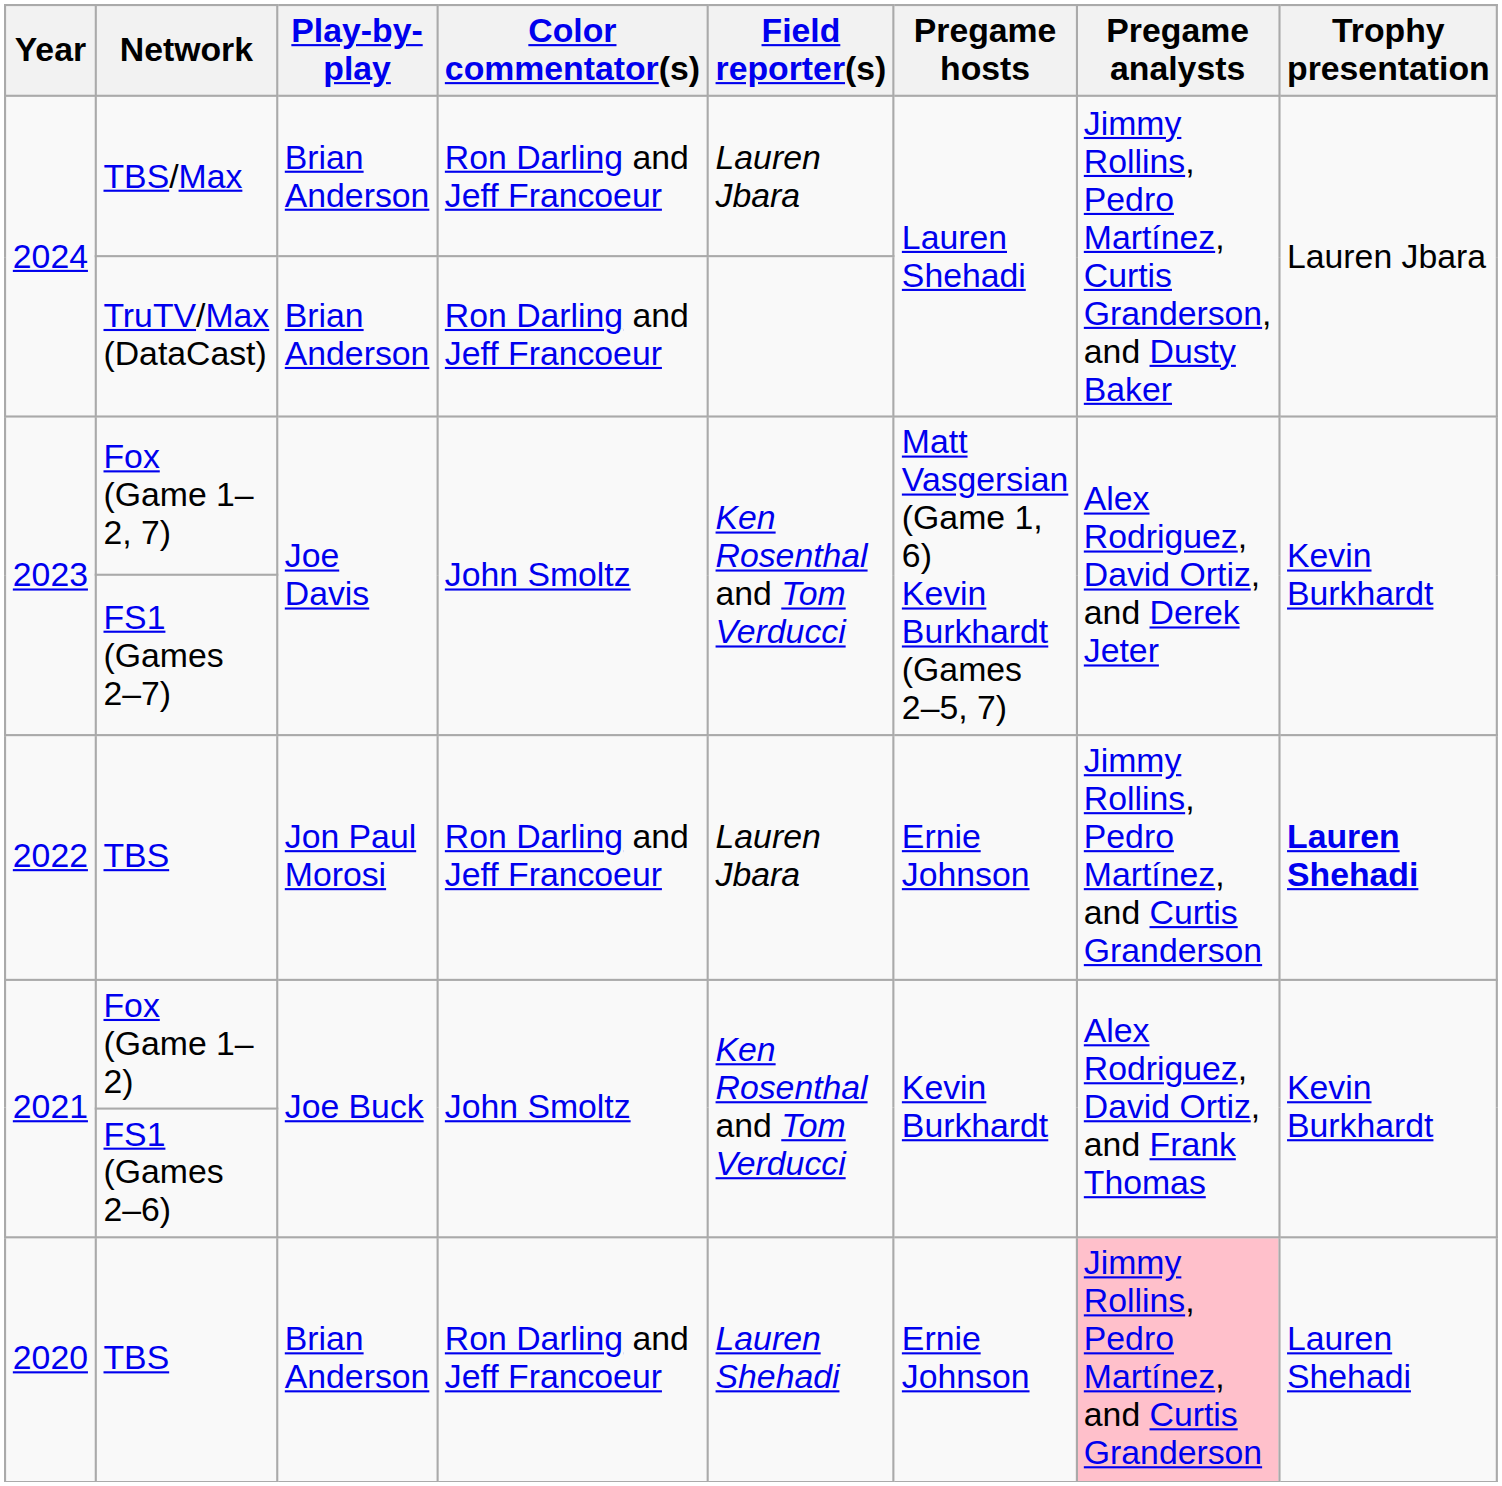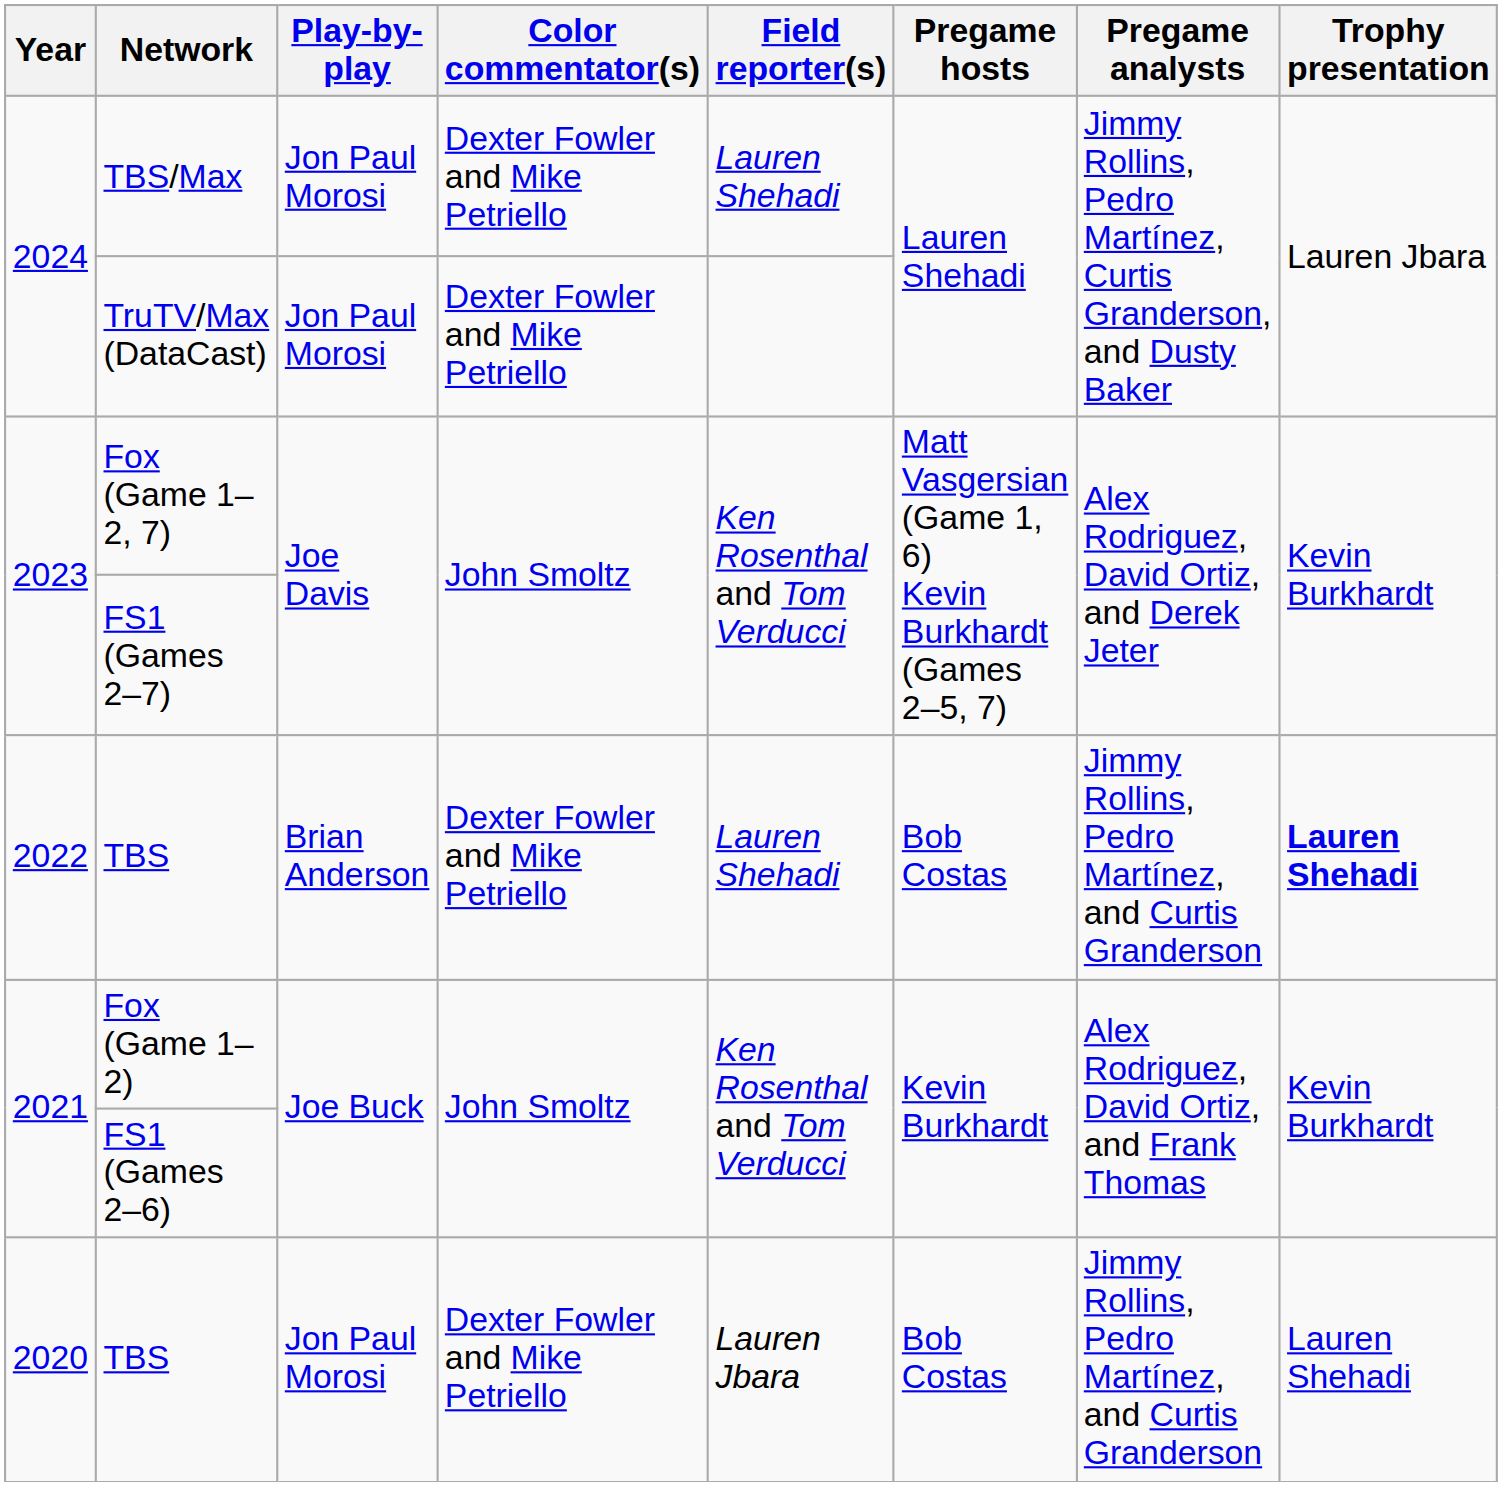TBS/Max | Play-by-play: Brian Anderson -> Jon Paul Morosi
TBS/Max | Color commentator(s): Ron Darling and Jeff Francoeur -> Dexter Fowler and Mike Petriello
TBS/Max | Field reporter(s): Lauren Jbara -> Lauren Shehadi
TruTV/Max (DataCast) | Play-by-play: Brian Anderson -> Jon Paul Morosi
TruTV/Max (DataCast) | Color commentator(s): Ron Darling and Jeff Francoeur -> Dexter Fowler and Mike Petriello
2022 / TBS | Play-by-play: Jon Paul Morosi -> Brian Anderson
2022 / TBS | Color commentator(s): Ron Darling and Jeff Francoeur -> Dexter Fowler and Mike Petriello
2022 / TBS | Field reporter(s): Lauren Jbara -> Lauren Shehadi
2022 / TBS | Pregame hosts: Ernie Johnson -> Bob Costas
2020 / TBS | Play-by-play: Brian Anderson -> Jon Paul Morosi
2020 / TBS | Color commentator(s): Ron Darling and Jeff Francoeur -> Dexter Fowler and Mike Petriello
2020 / TBS | Field reporter(s): Lauren Shehadi -> Lauren Jbara
2020 / TBS | Pregame hosts: Ernie Johnson -> Bob Costas
2020 / TBS | Pregame analysts: pink background -> no background
